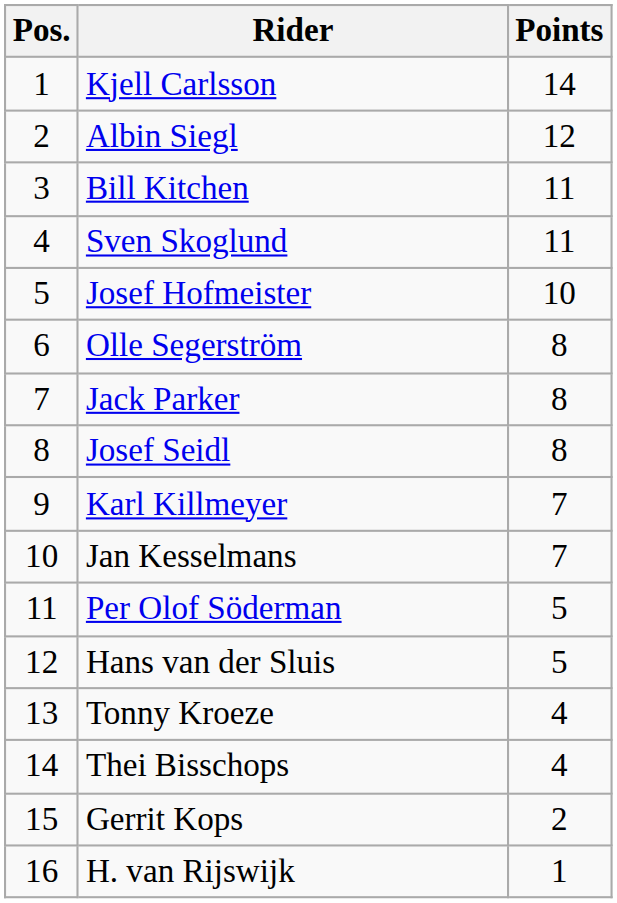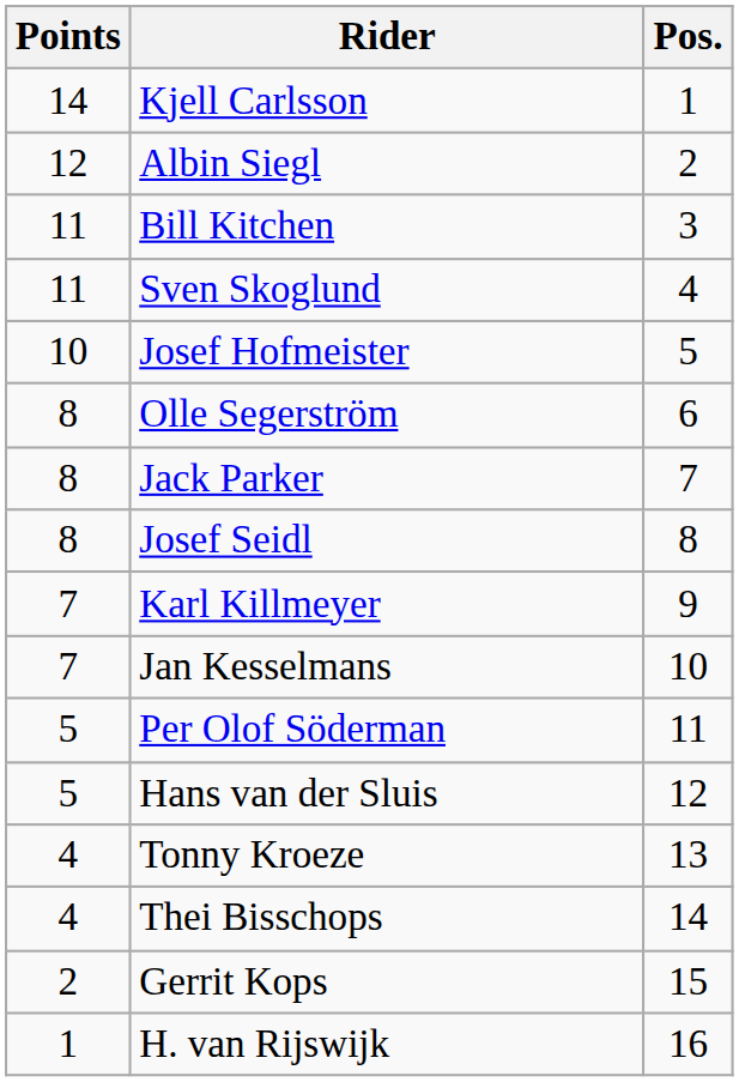columns swapped: Pos. <-> Points
